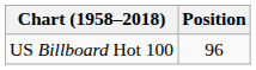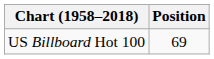US Billboard Hot 100 | Position: 96 -> 69
